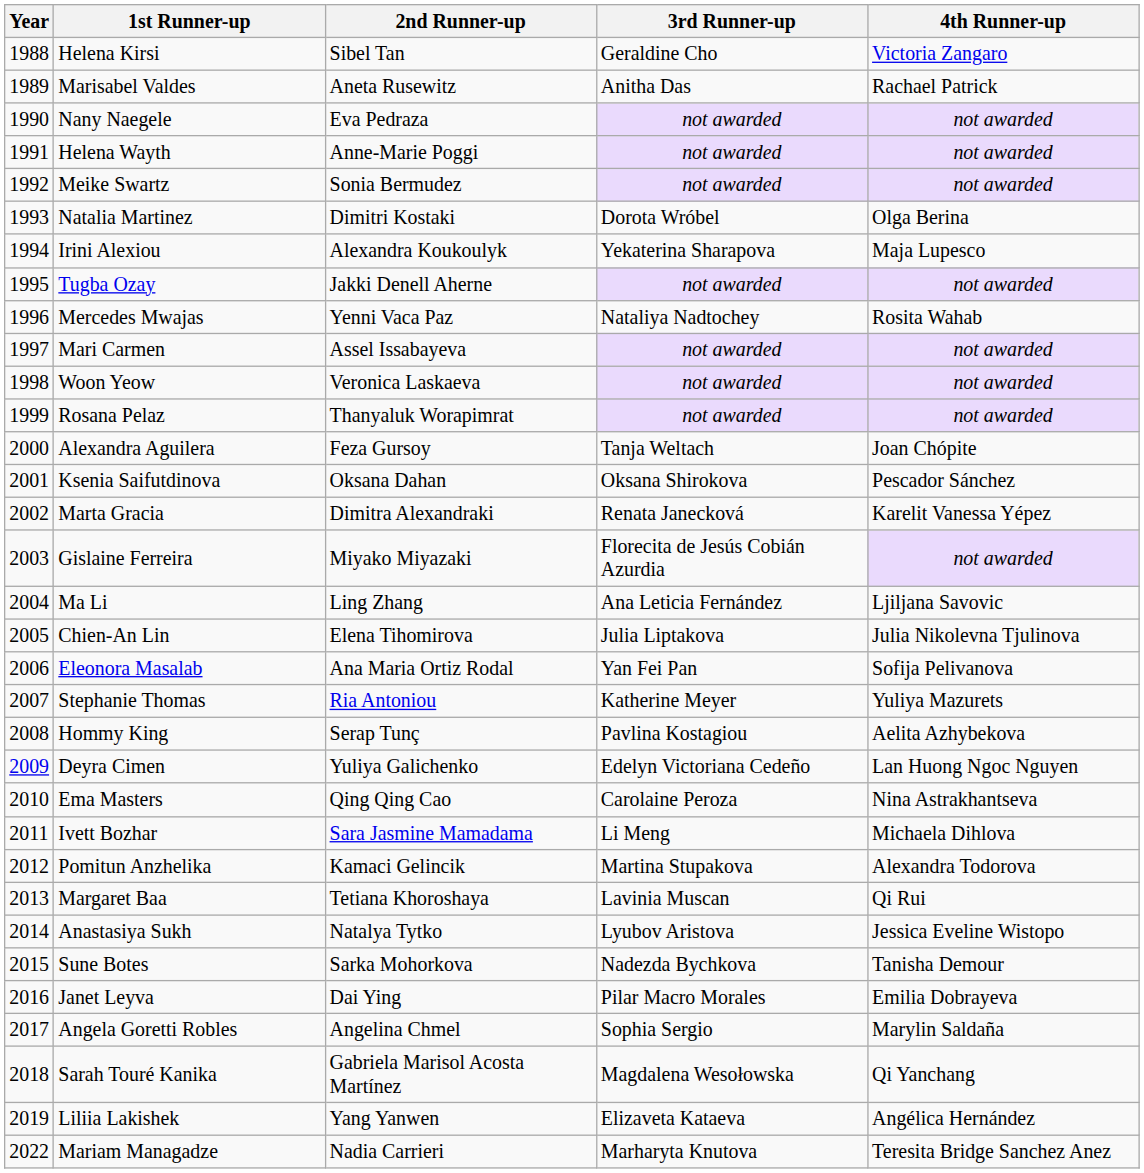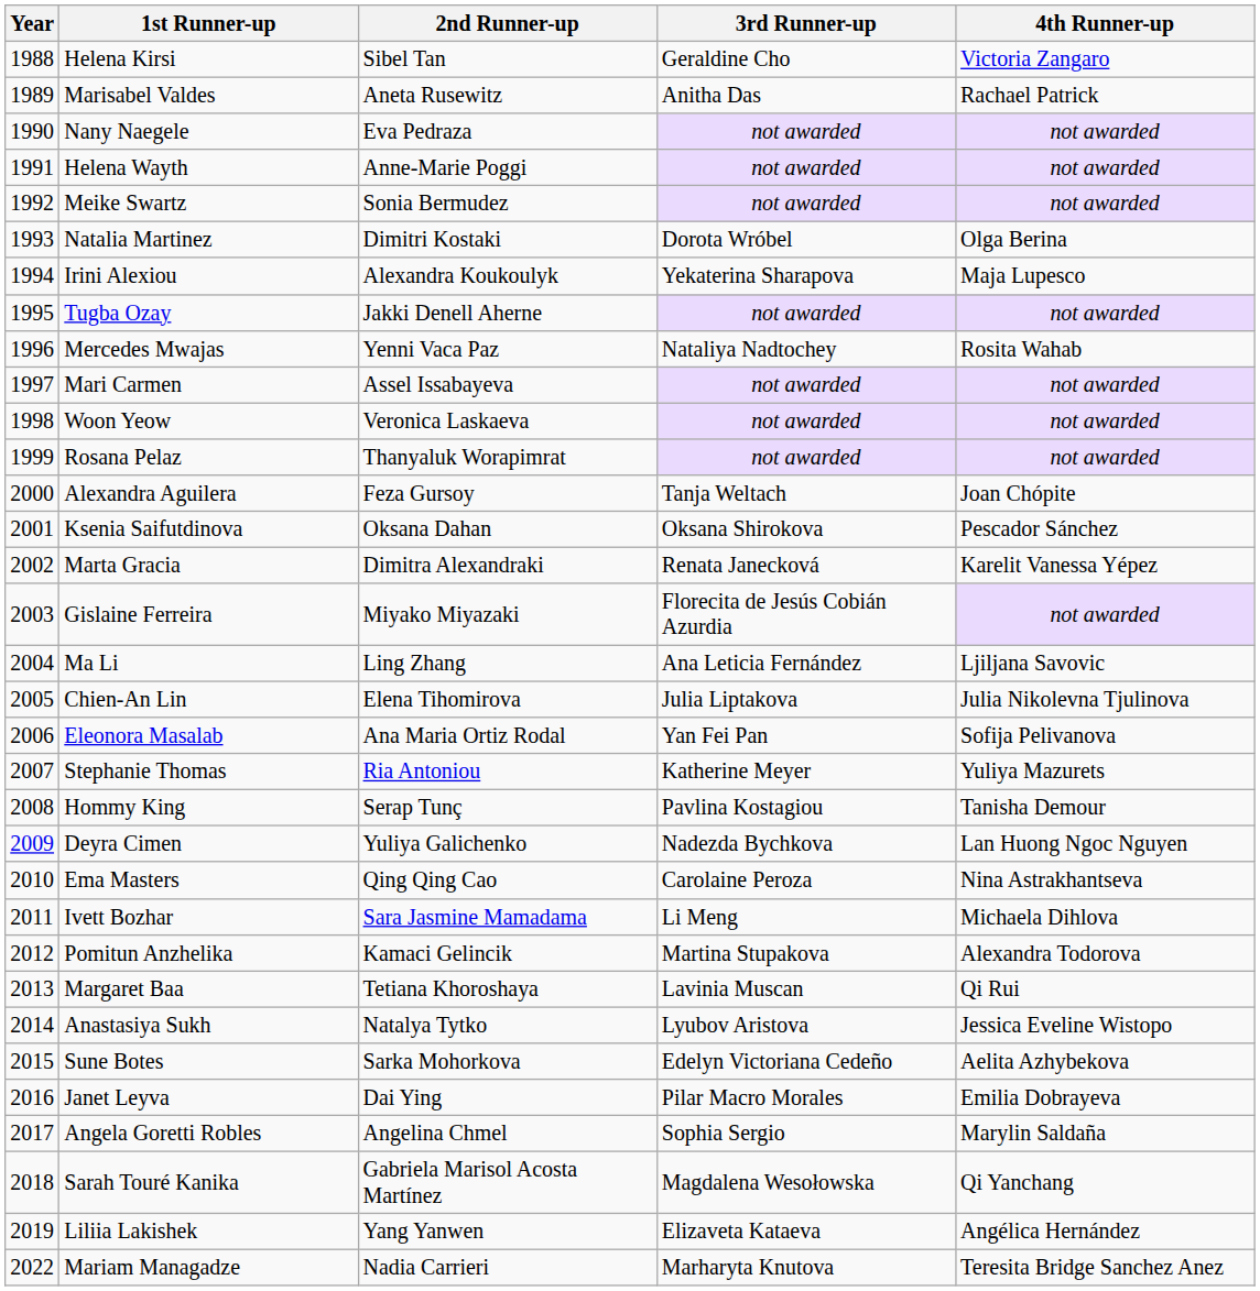Hommy King | 4th Runner-up: Aelita Azhybekova -> Tanisha Demour
Deyra Cimen | 3rd Runner-up: Edelyn Victoriana Cedeño -> Nadezda Bychkova
Sune Botes | 3rd Runner-up: Nadezda Bychkova -> Edelyn Victoriana Cedeño
Sune Botes | 4th Runner-up: Tanisha Demour -> Aelita Azhybekova
